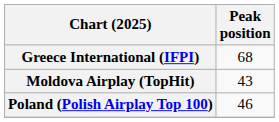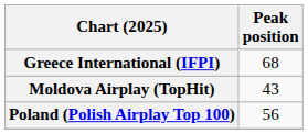Poland (Polish Airplay Top 100) | Peak position: 46 -> 56
